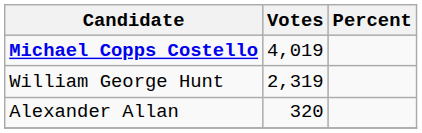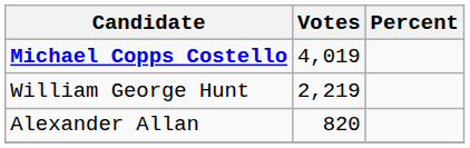William George Hunt | Votes: 2,319 -> 2,219
Alexander Allan | Votes: 320 -> 820
